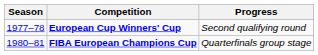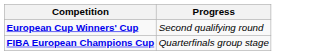- column: Season | 1977–78 | 1980–81
